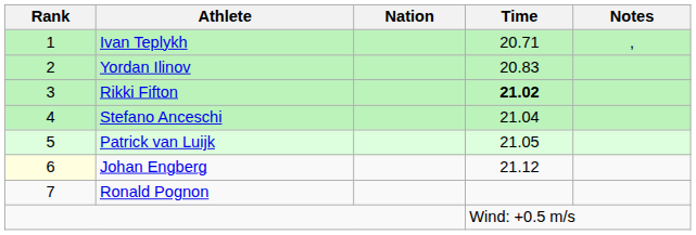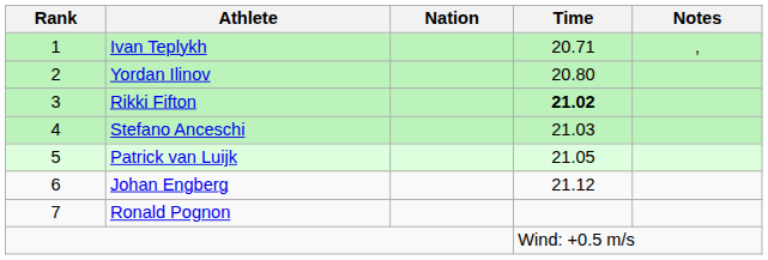Yordan Ilinov | Time: 20.83 -> 20.80
Stefano Anceschi | Time: 21.04 -> 21.03
Johan Engberg | Rank: lightyellow background -> no background
